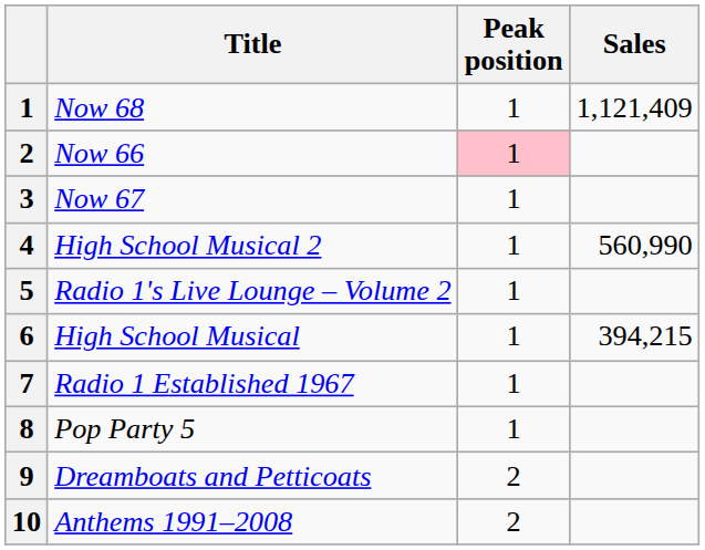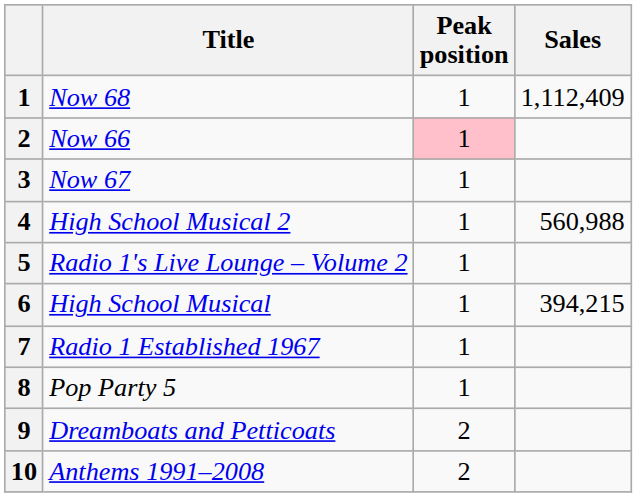Now 68 | Sales: 1,121,409 -> 1,112,409
High School Musical 2 | Sales: 560,990 -> 560,988
